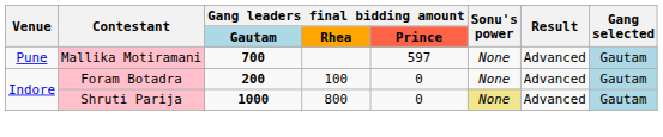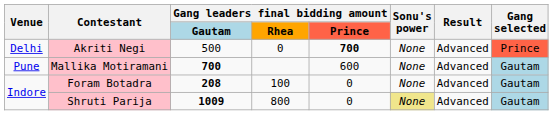+ row: Delhi | Akriti Negi | 500 | 0 | 700 | None | Advanced | Prince
Mallika Motiramani | column 5: 597 -> 600
Foram Botadra | column 3: 200 -> 208
Shruti Parija | column 3: 1000 -> 1009
